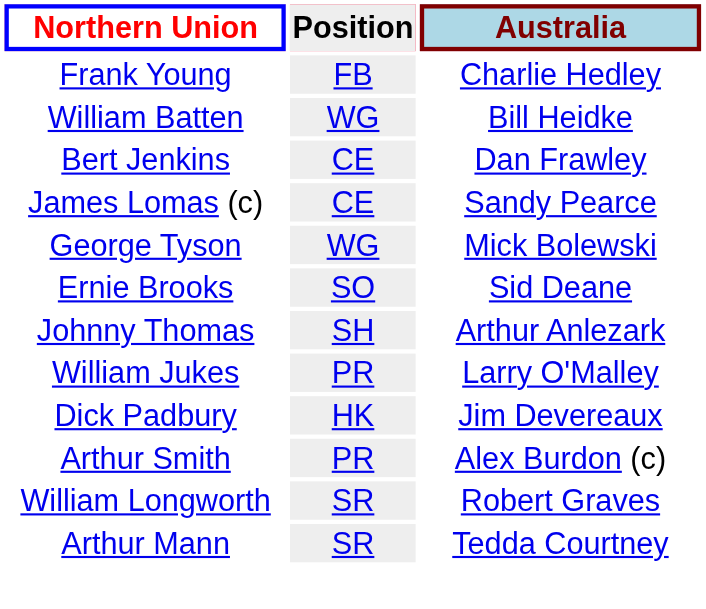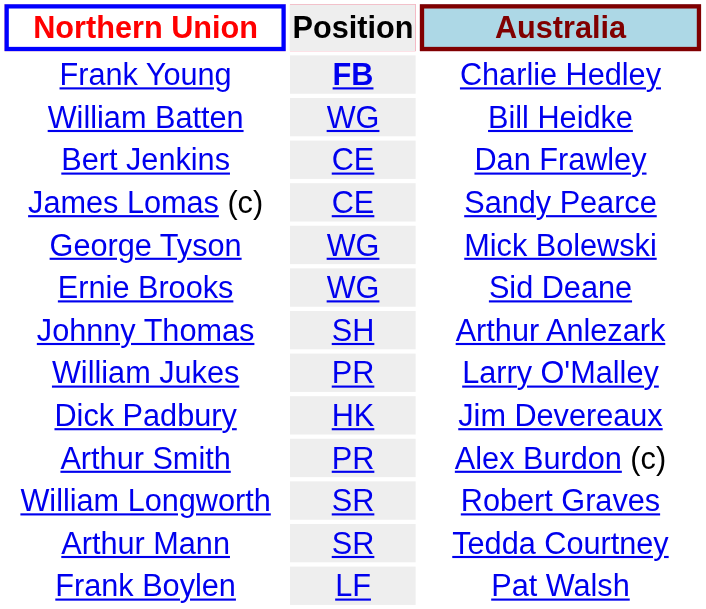Frank Young | Position: normal -> bold
Ernie Brooks | Position: SO -> WG
+ row: Frank Boylen | LF | Pat Walsh
